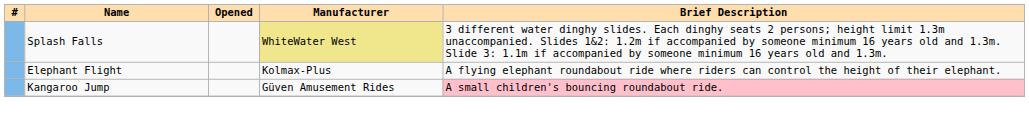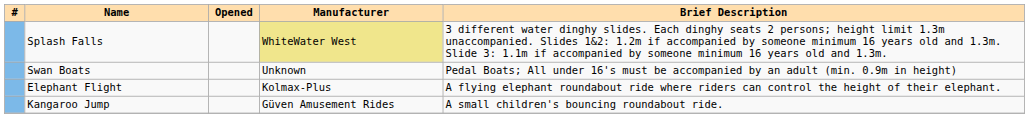+ row: Swan Boats | Unknown | Pedal Boats; All under 16's must be accompanied by an adult (min. 0.9m in height)
Kangaroo Jump | Brief Description: pink background -> no background
